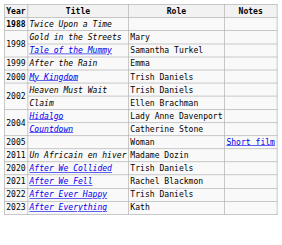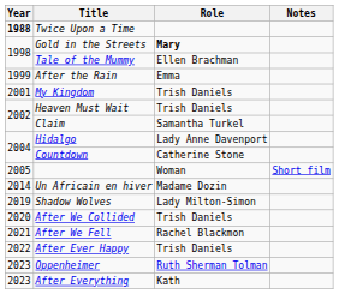Gold in the Streets | Role: normal -> bold
Tale of the Mummy | Role: Samantha Turkel -> Ellen Brachman
My Kingdom | Year: 2000 -> 2001
Claim | Role: Ellen Brachman -> Samantha Turkel
Un Africain en hiver | Year: 2011 -> 2014
+ row: 2019 | Shadow Wolves | Lady Milton-Simon
+ row: 2023 | Oppenheimer | Ruth Sherman Tolman
